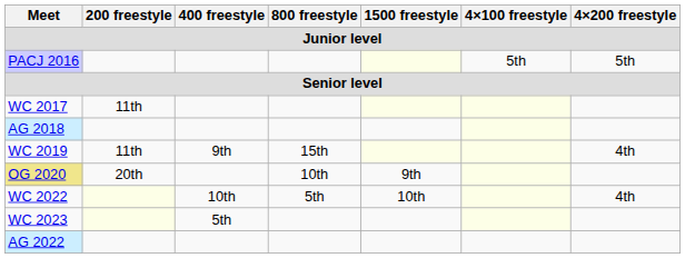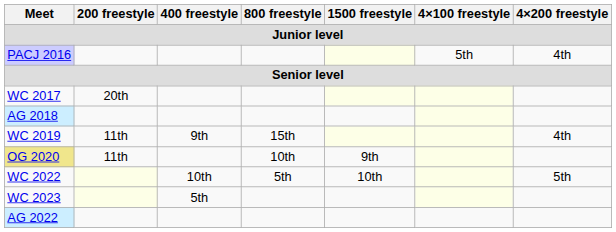PACJ 2016 | 4×200 freestyle: 5th -> 4th
WC 2017 | 200 freestyle: 11th -> 20th
OG 2020 | 200 freestyle: 20th -> 11th
WC 2022 | 4×200 freestyle: 4th -> 5th
